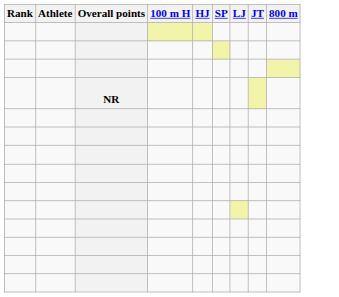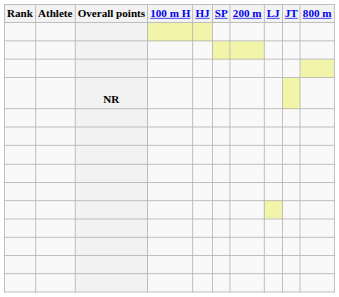+ column: 200 m
